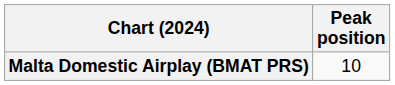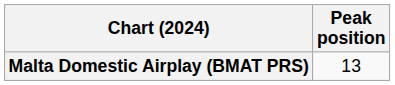Malta Domestic Airplay (BMAT PRS) | Peak position: 10 -> 13
